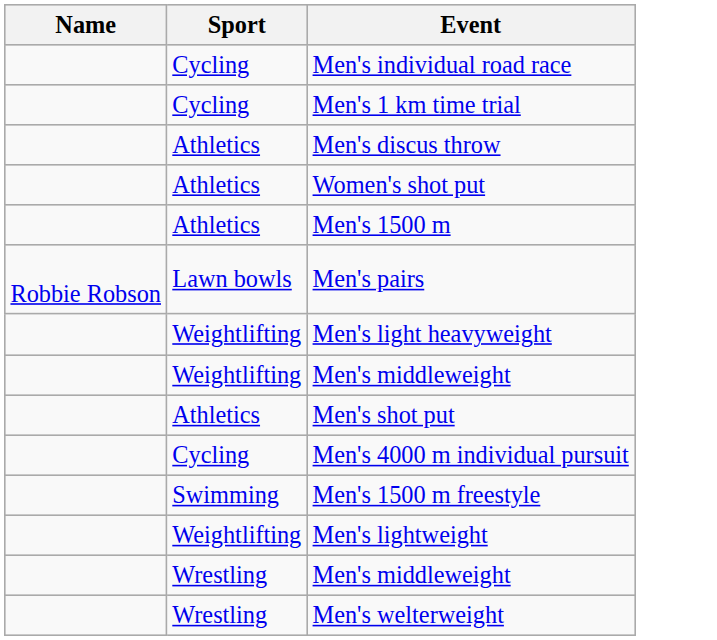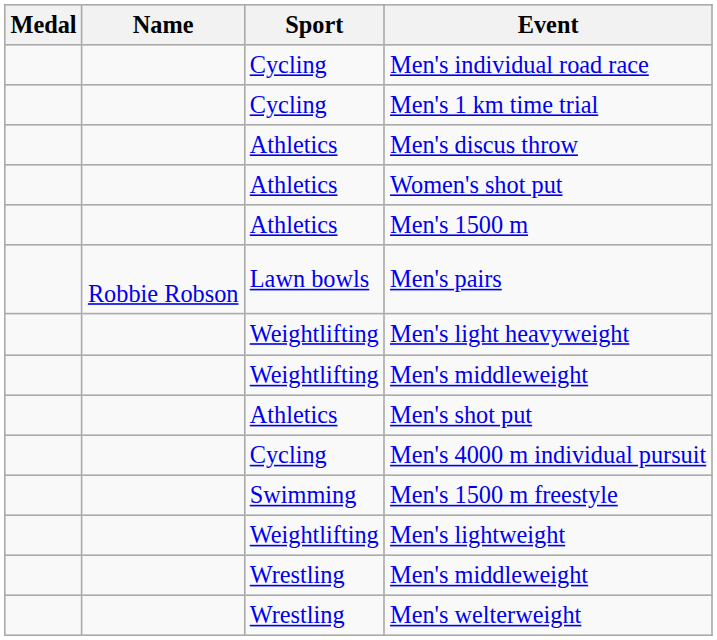+ column: Medal
